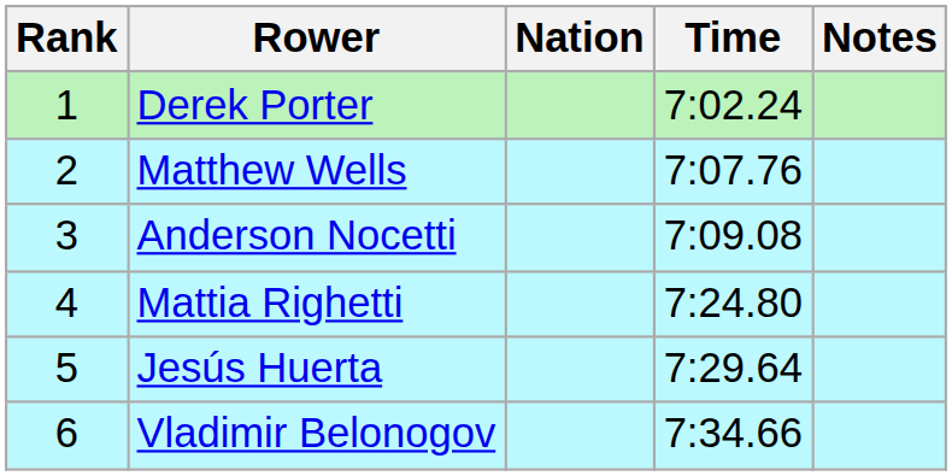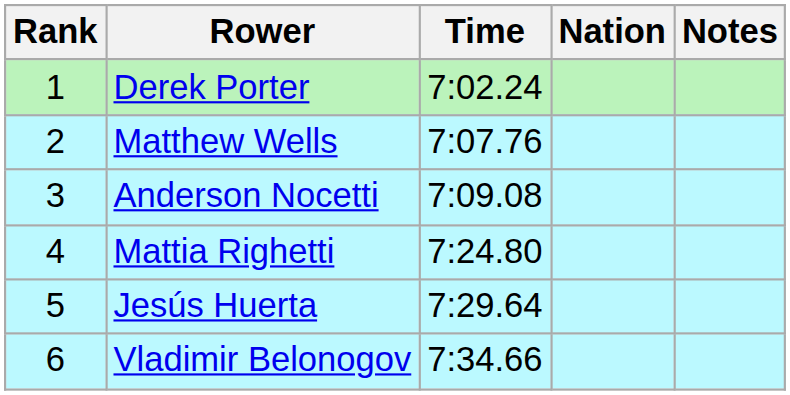columns swapped: Nation <-> Time
